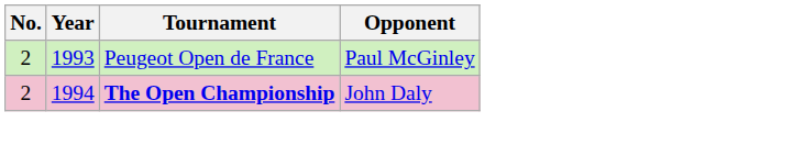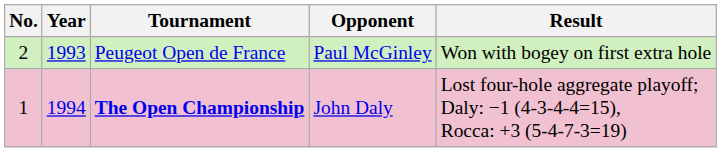+ column: Result | Won with bogey on first extra hole | Lost four-hole aggregate playoff; Daly: −1 (4-3-4-4=15), Rocca: +3 (5-4-7-3=19)
The Open Championship | No.: 2 -> 1
